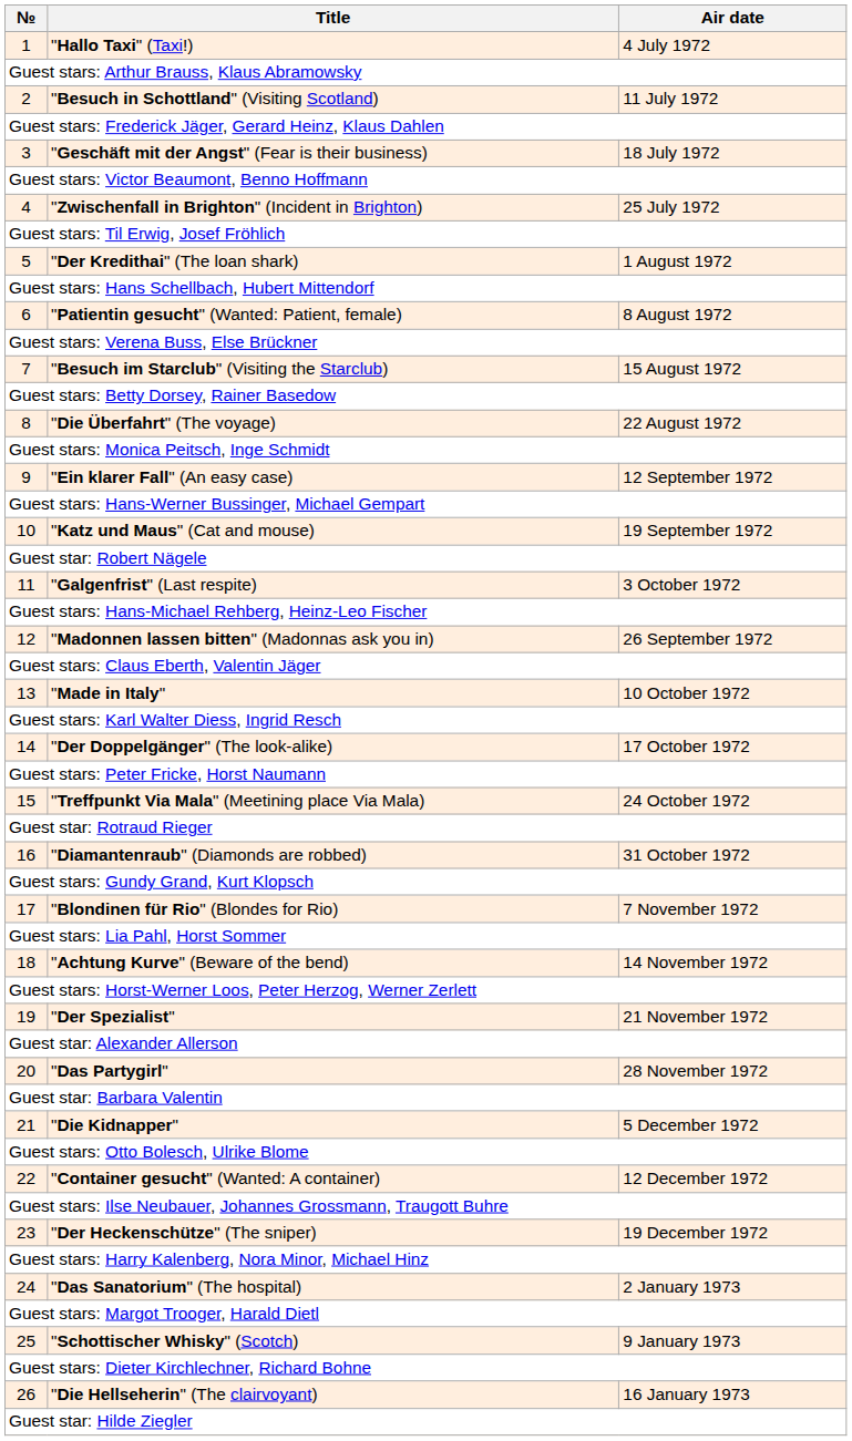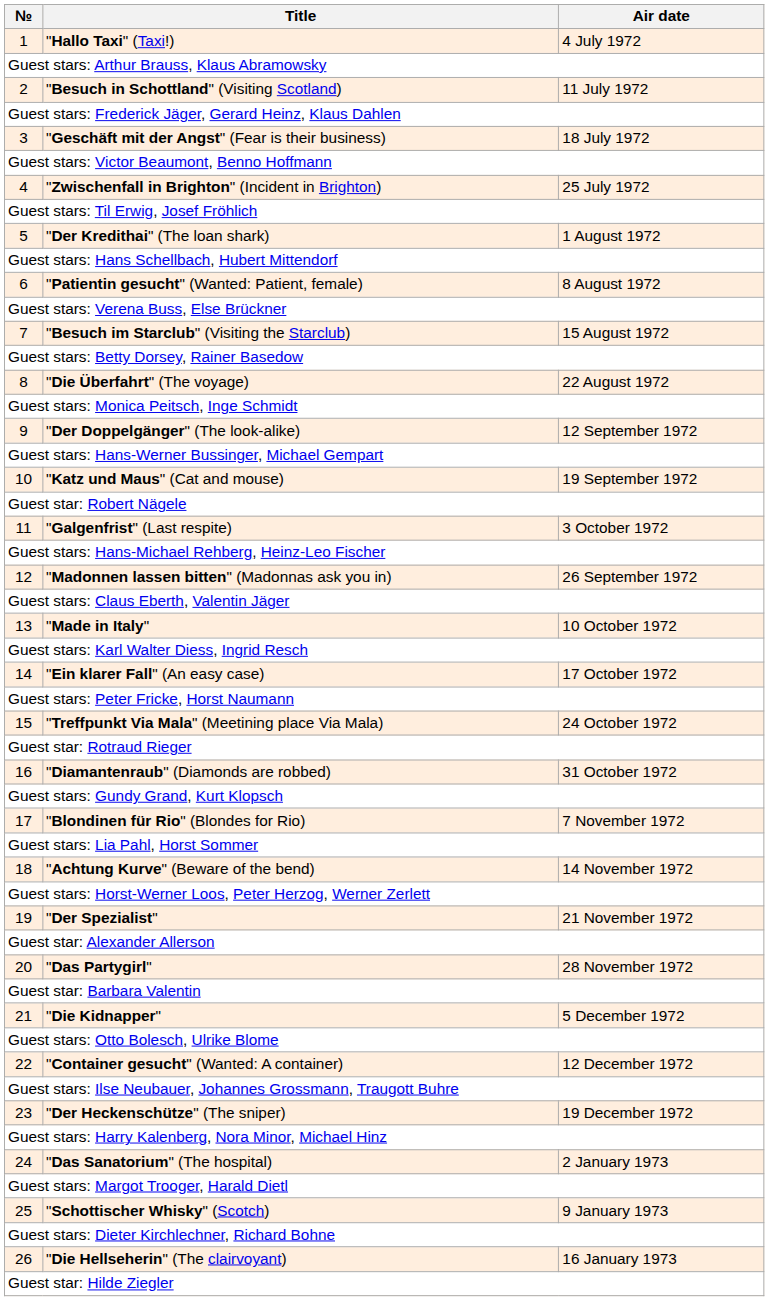9 | Title: "Ein klarer Fall" (An easy case) -> "Der Doppelgänger" (The look-alike)
14 | Title: "Der Doppelgänger" (The look-alike) -> "Ein klarer Fall" (An easy case)
